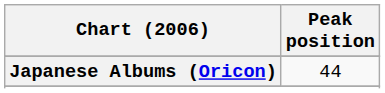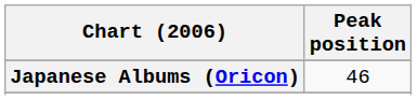Japanese Albums (Oricon) | Peak position: 44 -> 46
